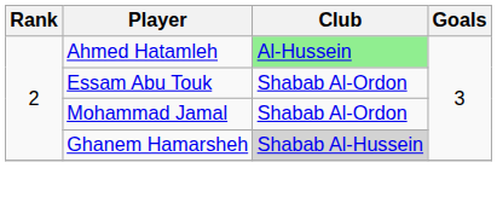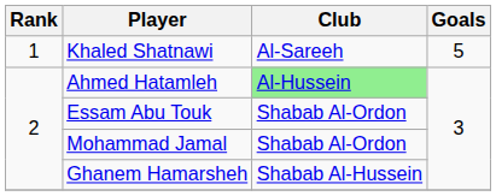+ row: 1 | Khaled Shatnawi | Al-Sareeh | 5
Ghanem Hamarsheh | Club: lightgrey background -> no background
